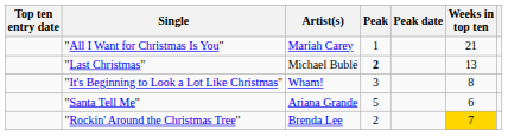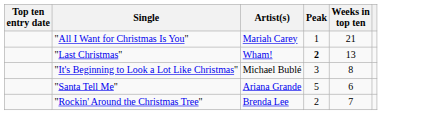- column: Peak date
"Last Christmas" | Artist(s): Michael Bublé -> Wham!
"It's Beginning to Look a Lot Like Christmas" | Artist(s): Wham! -> Michael Bublé
"Rockin' Around the Christmas Tree" | Weeks in top ten: gold background -> no background
